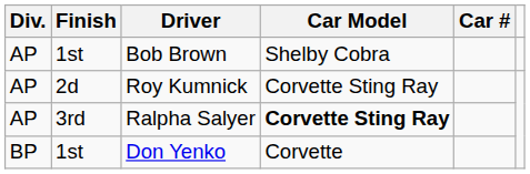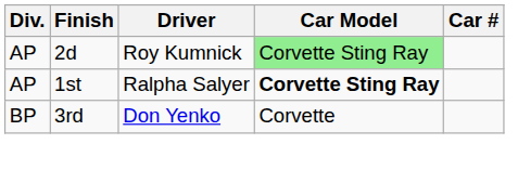- row: AP | 1st | Bob Brown | Shelby Cobra
Roy Kumnick | Car Model: no background -> lightgreen background
Ralpha Salyer | Finish: 3rd -> 1st
Don Yenko | Finish: 1st -> 3rd
